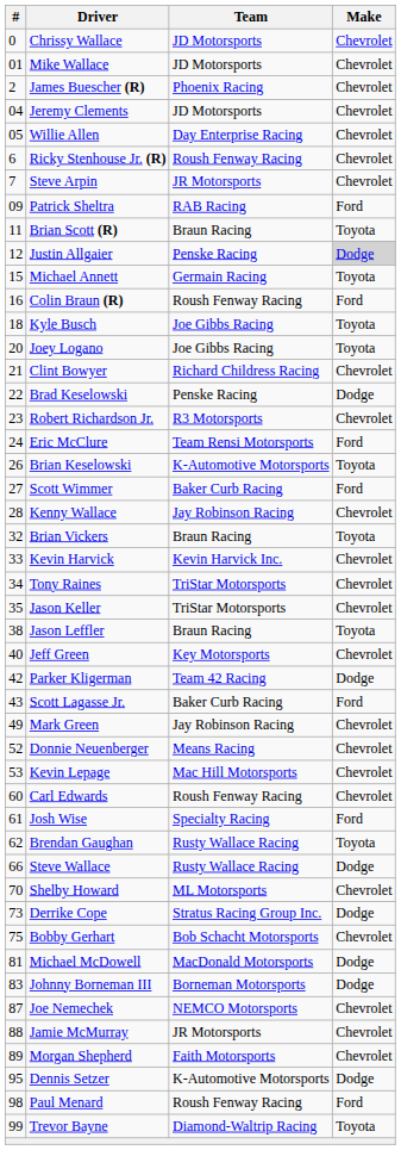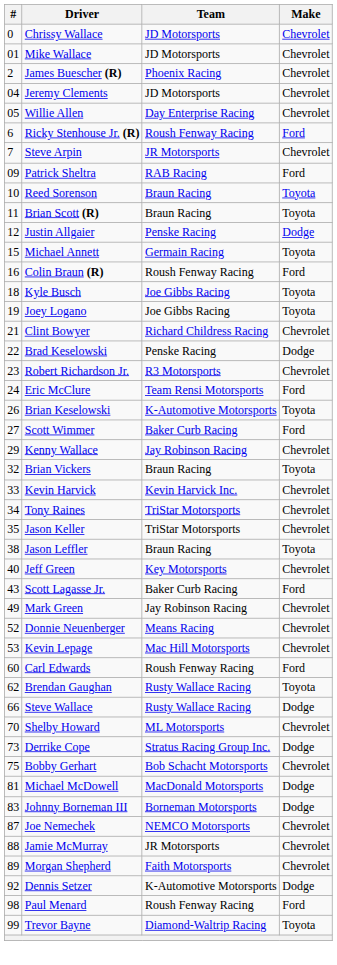Ricky Stenhouse Jr. (R) | Make: Chevrolet -> Ford
+ row: 10 | Reed Sorenson | Braun Racing | Toyota
Justin Allgaier | Make: lightgrey background -> no background
Joey Logano | #: 20 -> 19
Kenny Wallace | #: 28 -> 29
- row: 42 | Parker Kligerman | Team 42 Racing | Dodge
Carl Edwards | Make: Chevrolet -> Ford
- row: 61 | Josh Wise | Specialty Racing | Ford
Dennis Setzer | #: 95 -> 92
